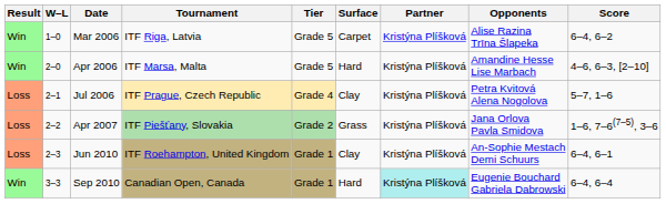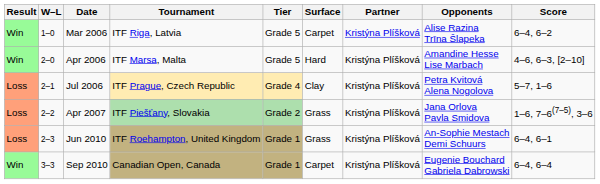Jun 2010 | Surface: Clay -> Grass
Sep 2010 | Surface: Hard -> Carpet
Sep 2010 | Partner: paleturquoise background -> no background
